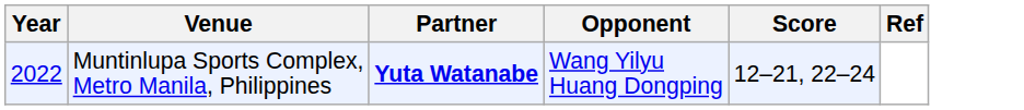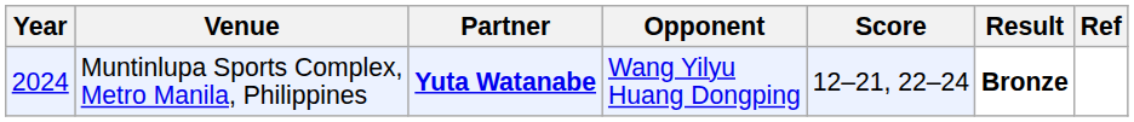+ column: Result | Bronze
Muntinlupa Sports Complex, Metro Manila, Philippines | Year: 2022 -> 2024
